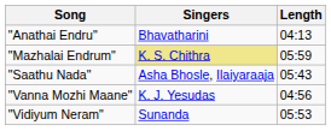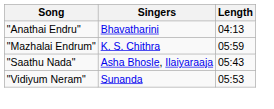"Mazhalai Endrum" | Singers: khaki background -> no background
- row: "Vanna Mozhi Maane" | K. J. Yesudas | 04:56
